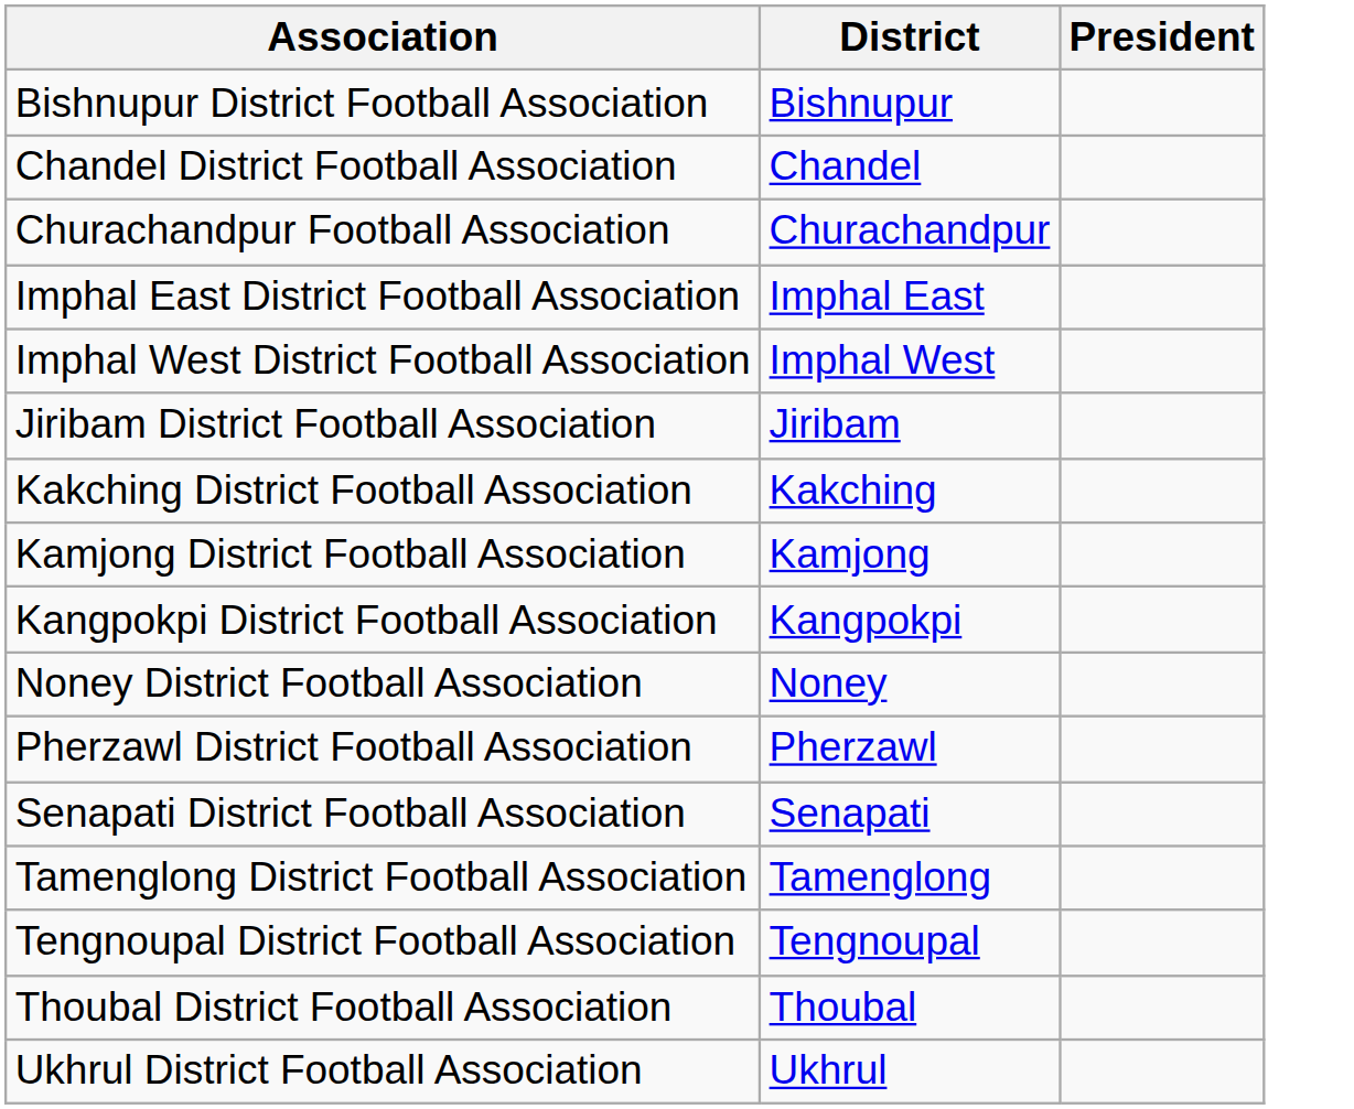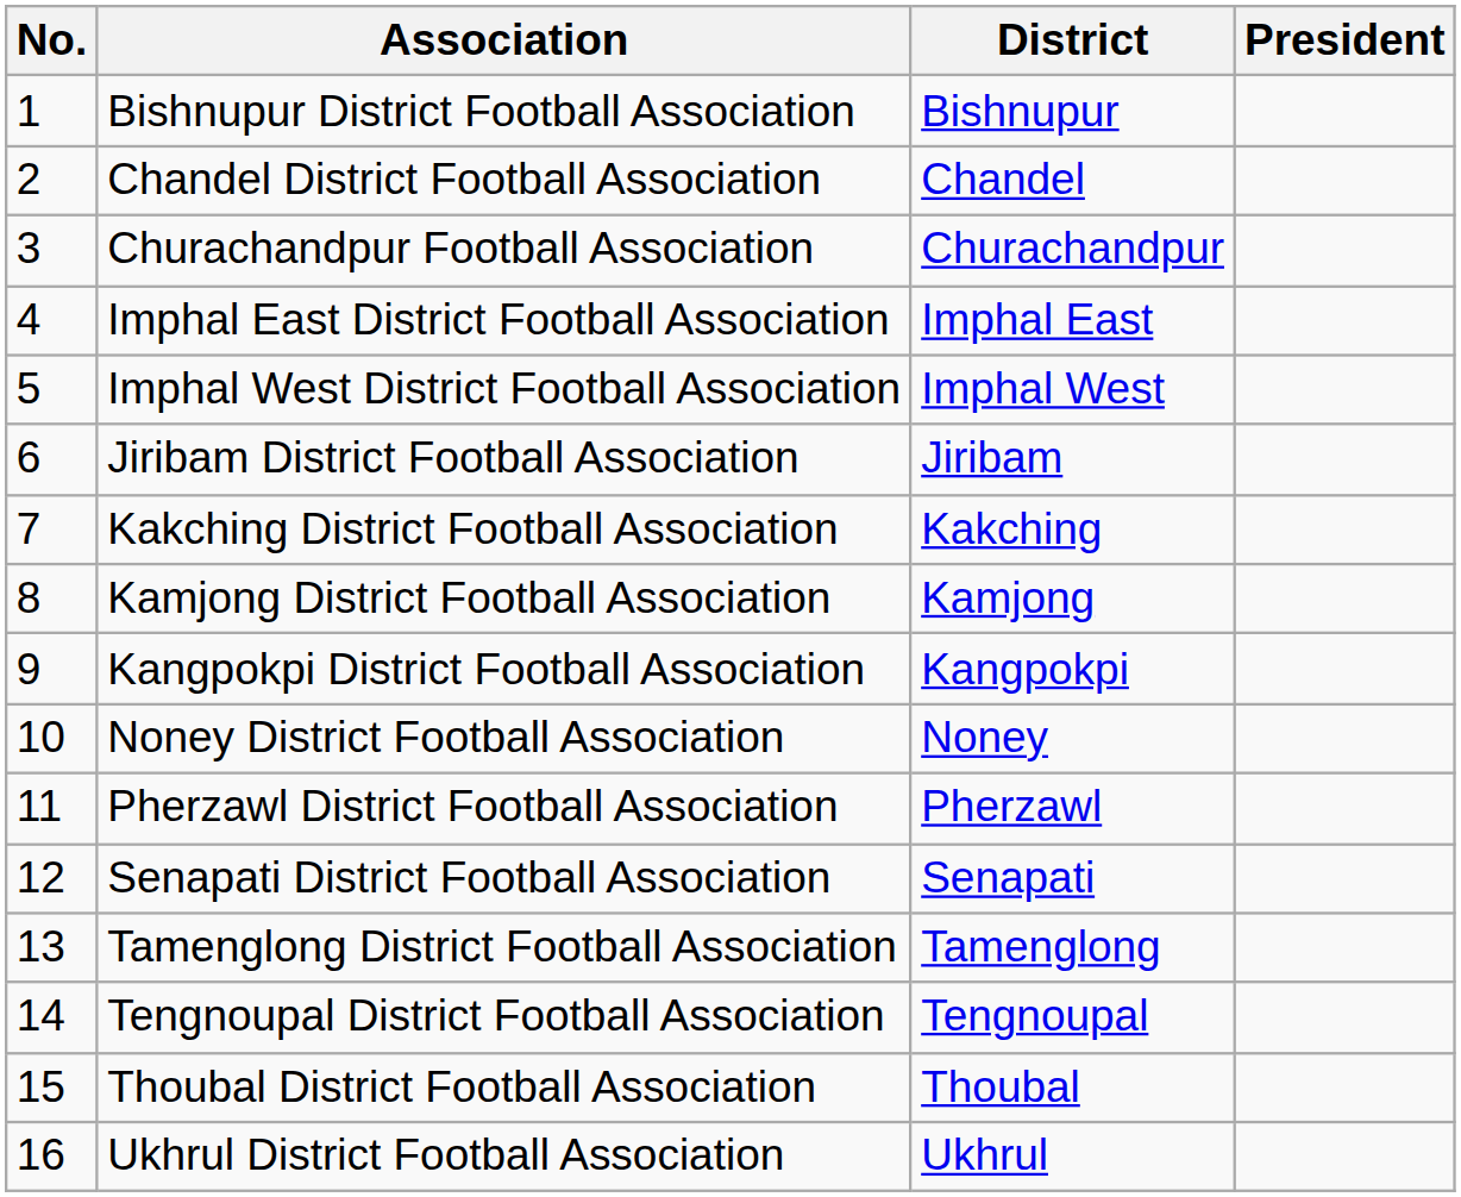+ column: No. | 1 | 2 | 3 | 4 | 5 | 6 | 7 | 8 | 9 | 10 | 11 | 12 | 13 | 14 | 15 | 16
